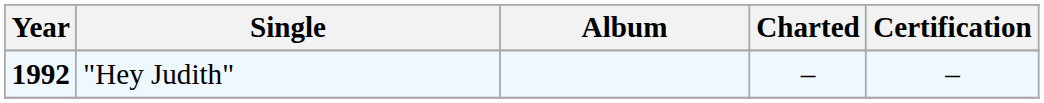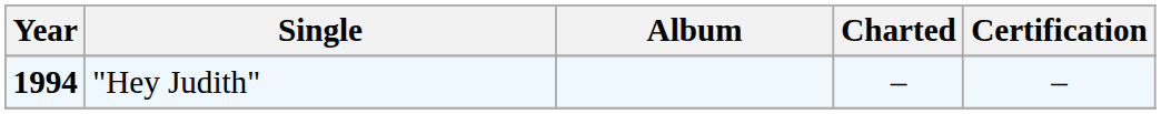"Hey Judith" | Year: 1992 -> 1994
